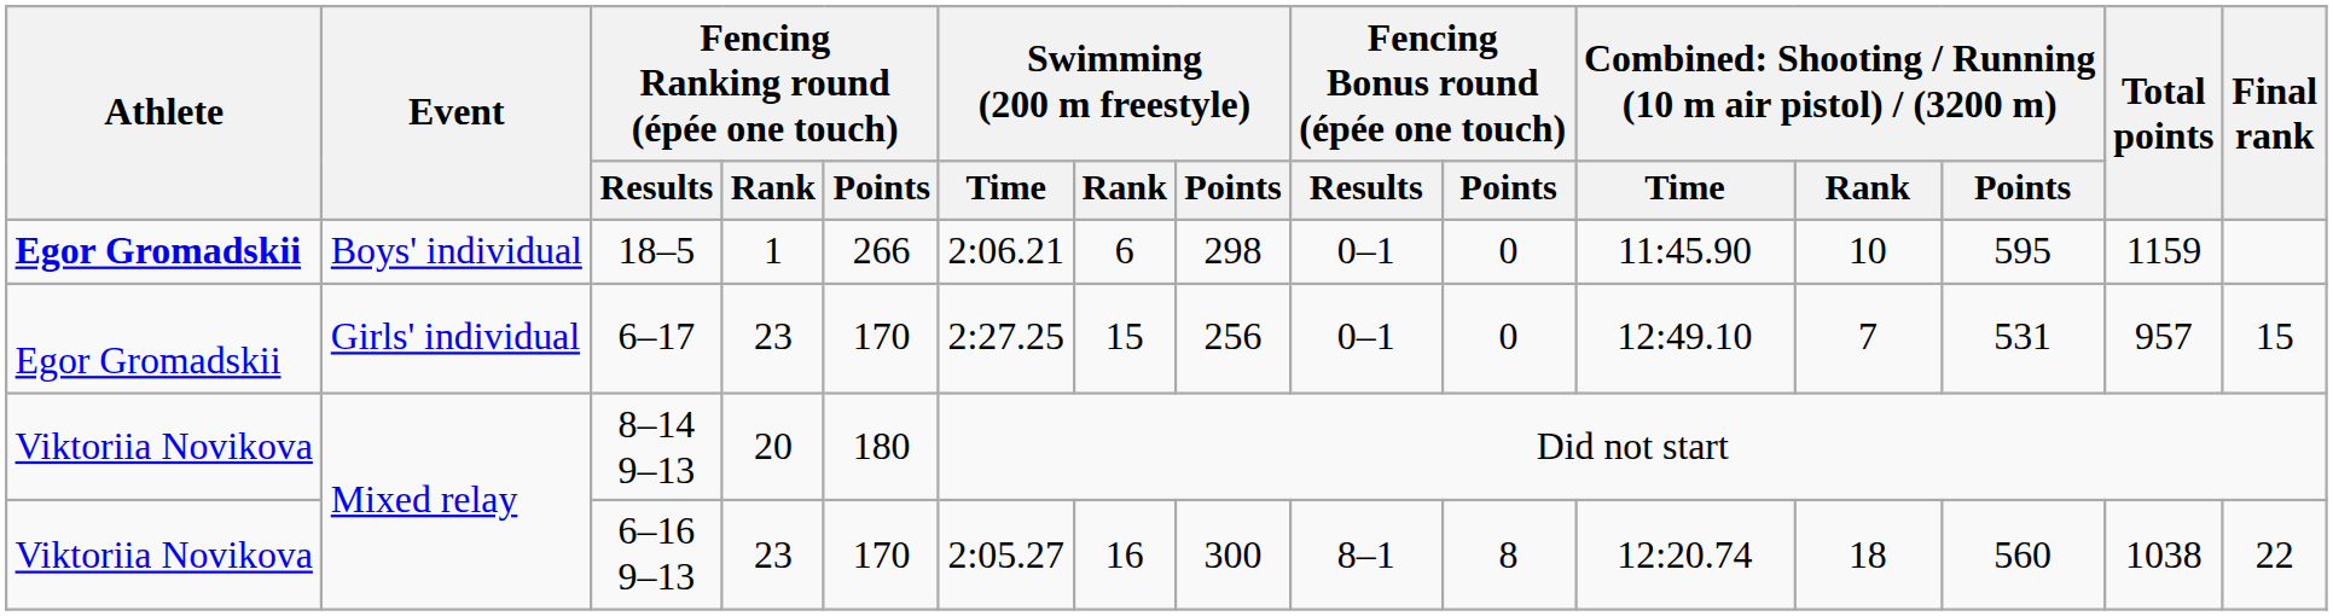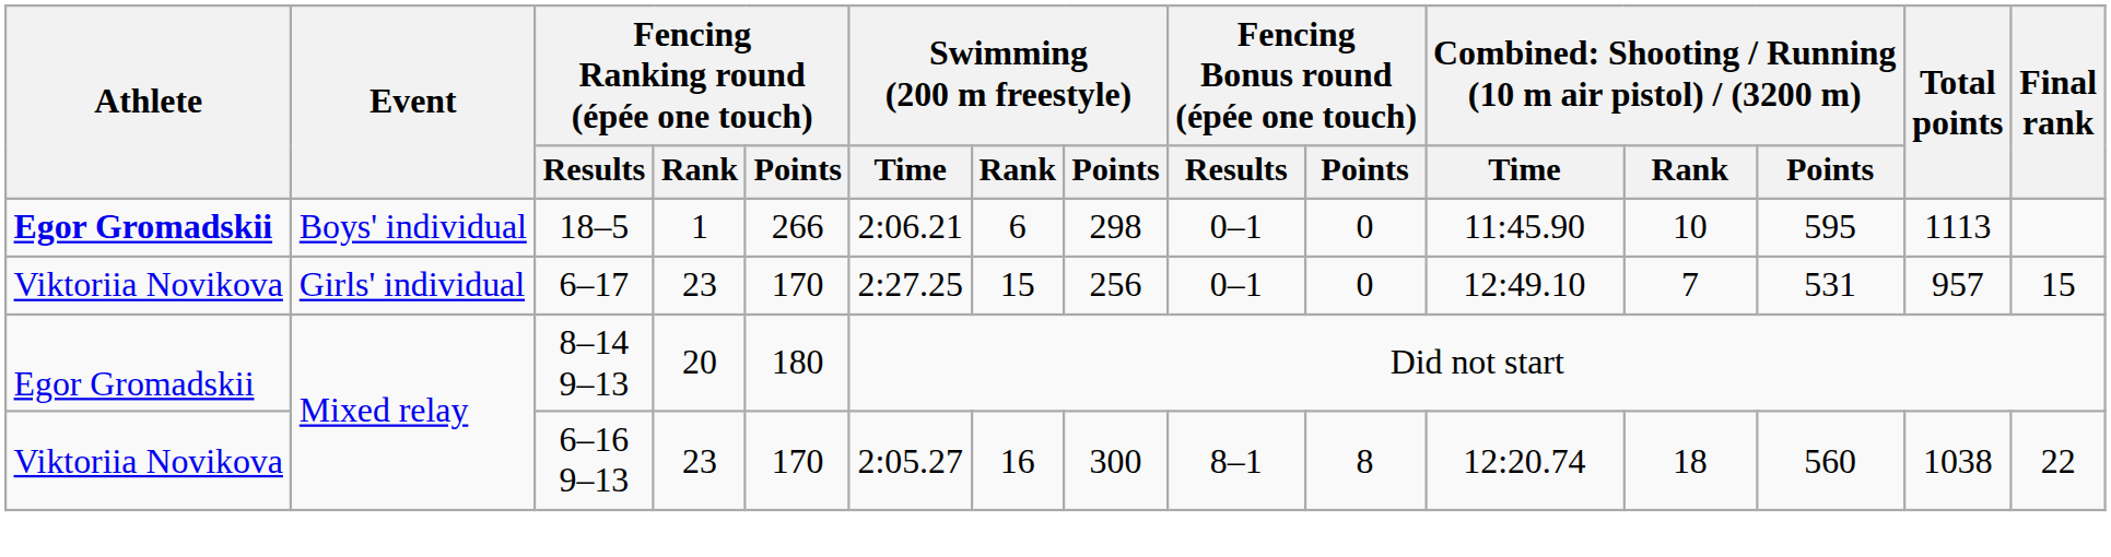18–5 | Total points: 1159 -> 1113
6–17 | Athlete: Egor Gromadskii -> Viktoriia Novikova
8–14 9–13 | Athlete: Viktoriia Novikova -> Egor Gromadskii
